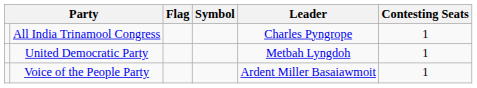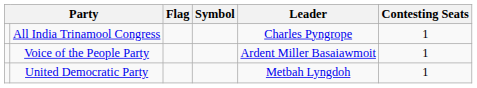rows swapped: United Democratic Party <-> Voice of the People Party
